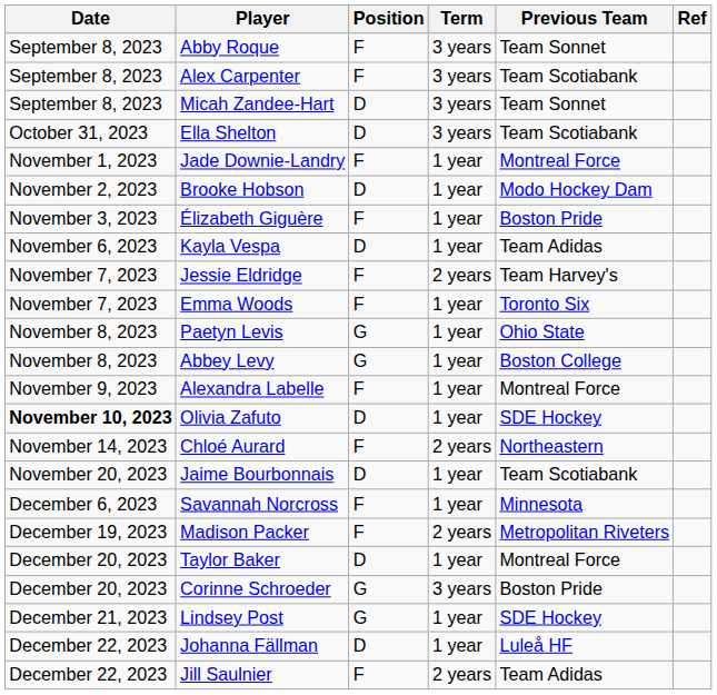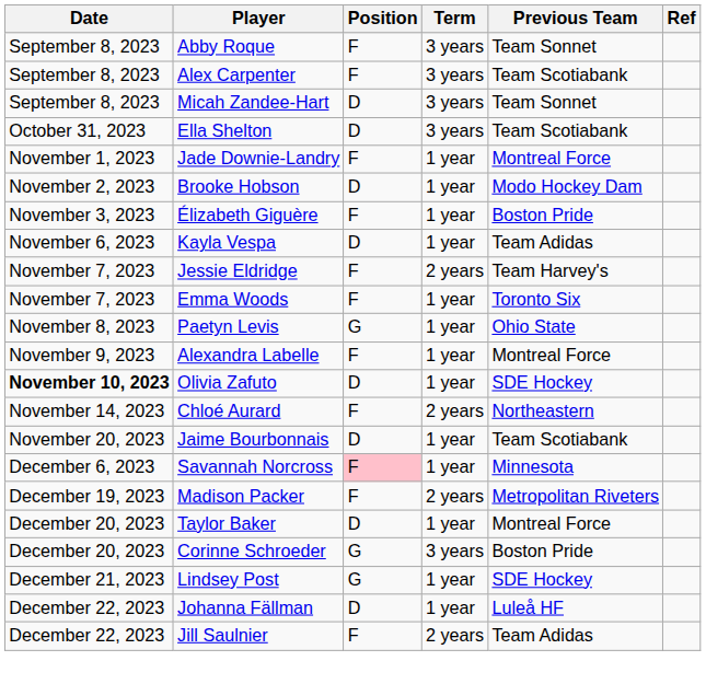- row: November 8, 2023 | Abbey Levy | G | 1 year | Boston College
Savannah Norcross | Position: no background -> pink background
